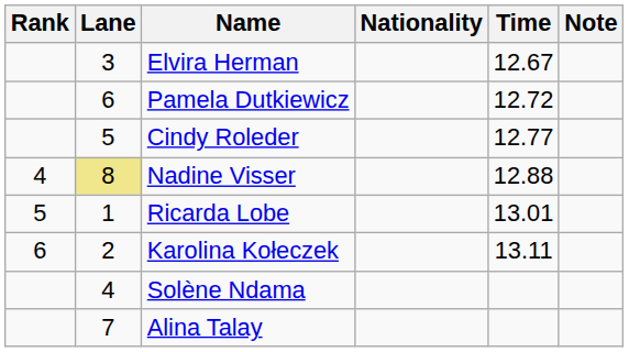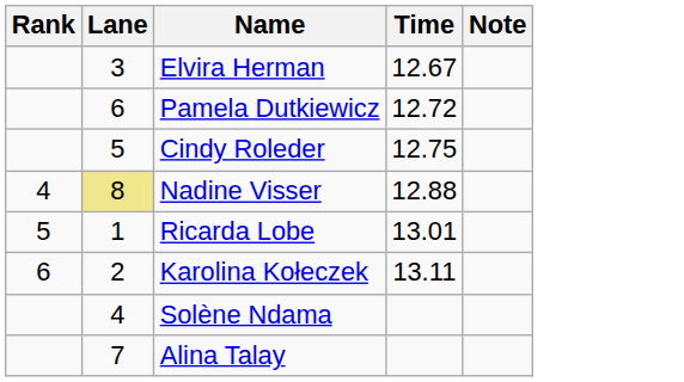- column: Nationality
Cindy Roleder | Time: 12.77 -> 12.75
